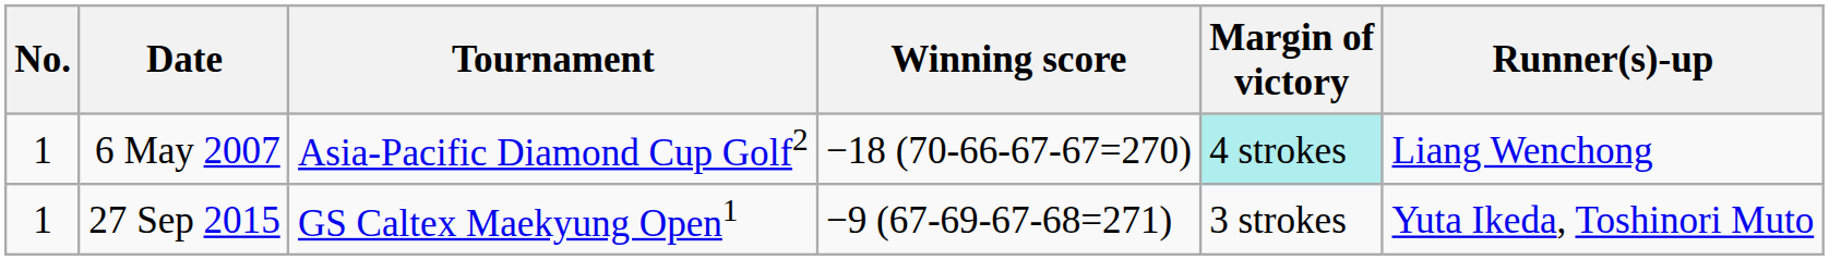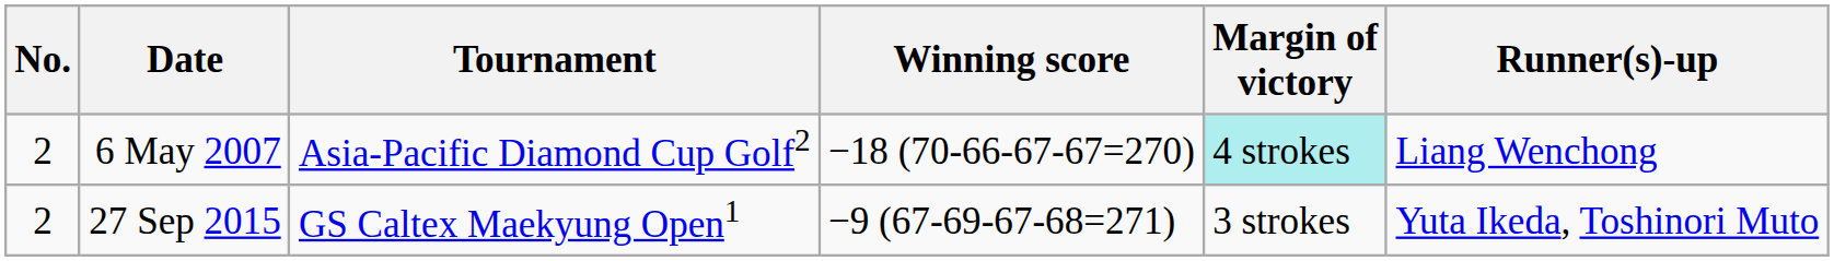6 May 2007 | No.: 1 -> 2
27 Sep 2015 | No.: 1 -> 2
